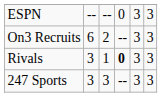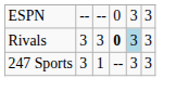- row: On3 Recruits | 6 | 2 | -- | 3 | 3
Rivals | column 3: 1 -> 3
Rivals | column 5: no background -> lightblue background
247 Sports | column 3: 3 -> 1
